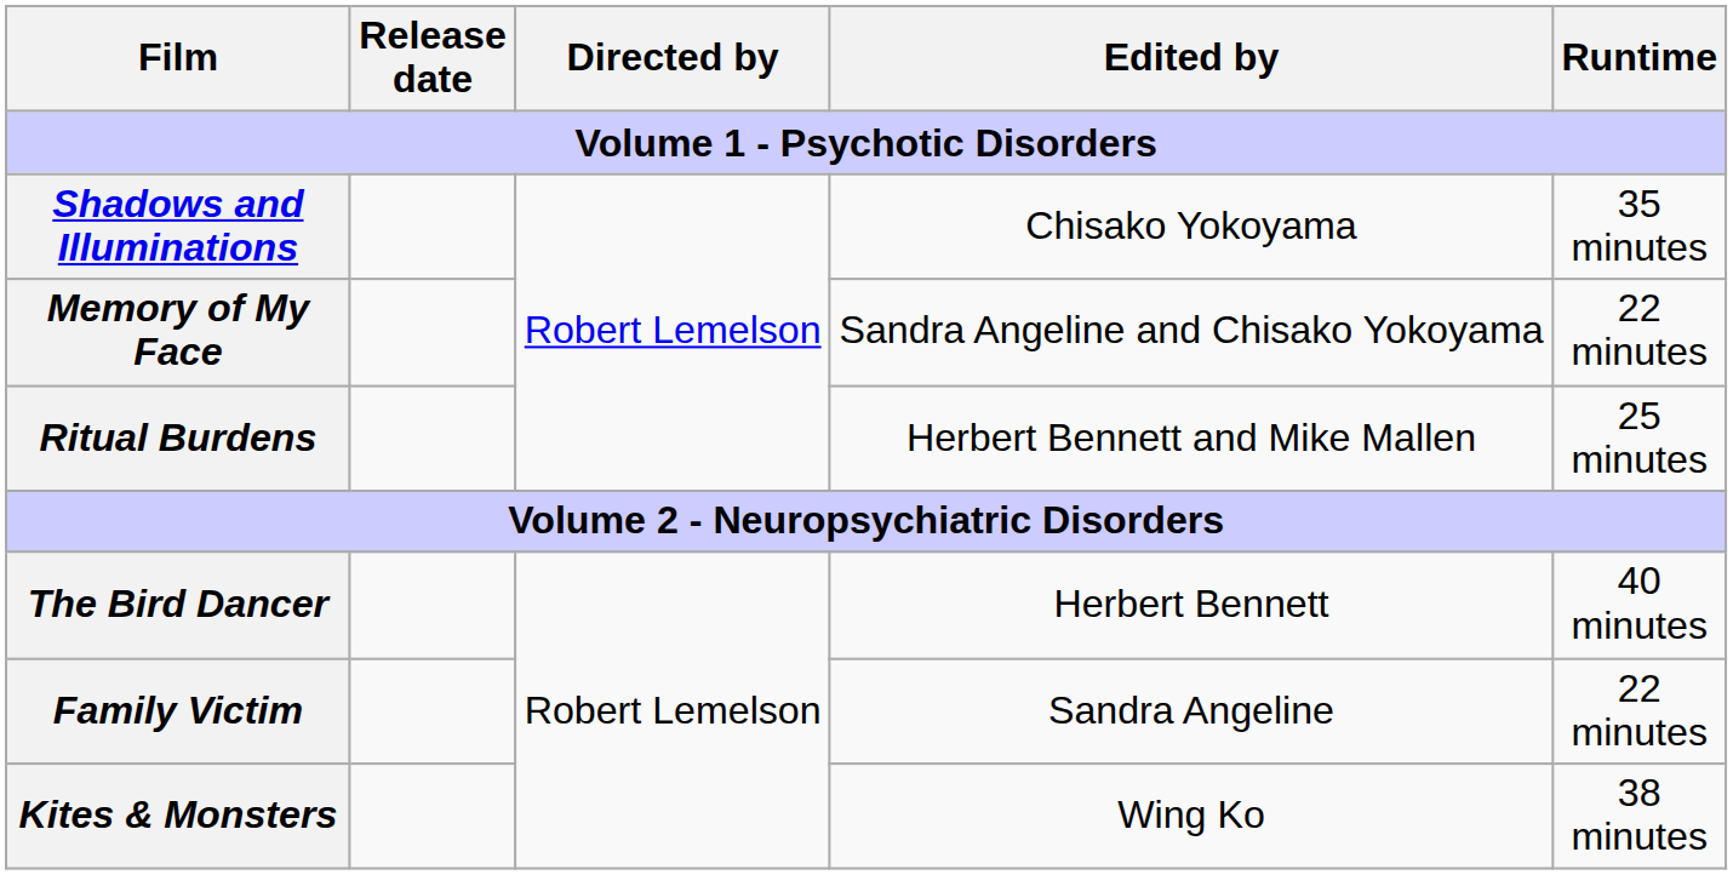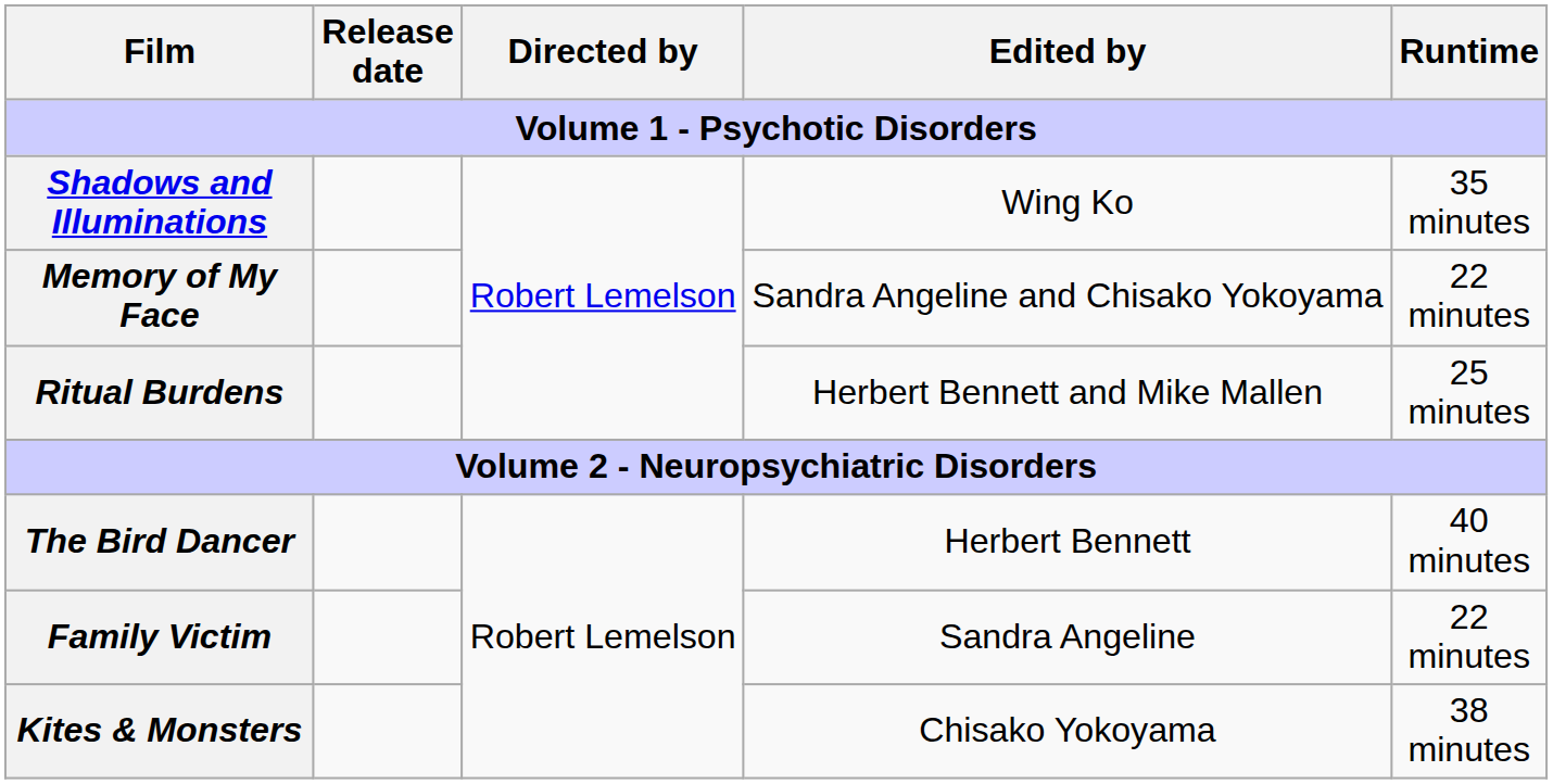Shadows and Illuminations | Edited by: Chisako Yokoyama -> Wing Ko
Kites & Monsters | Edited by: Wing Ko -> Chisako Yokoyama
